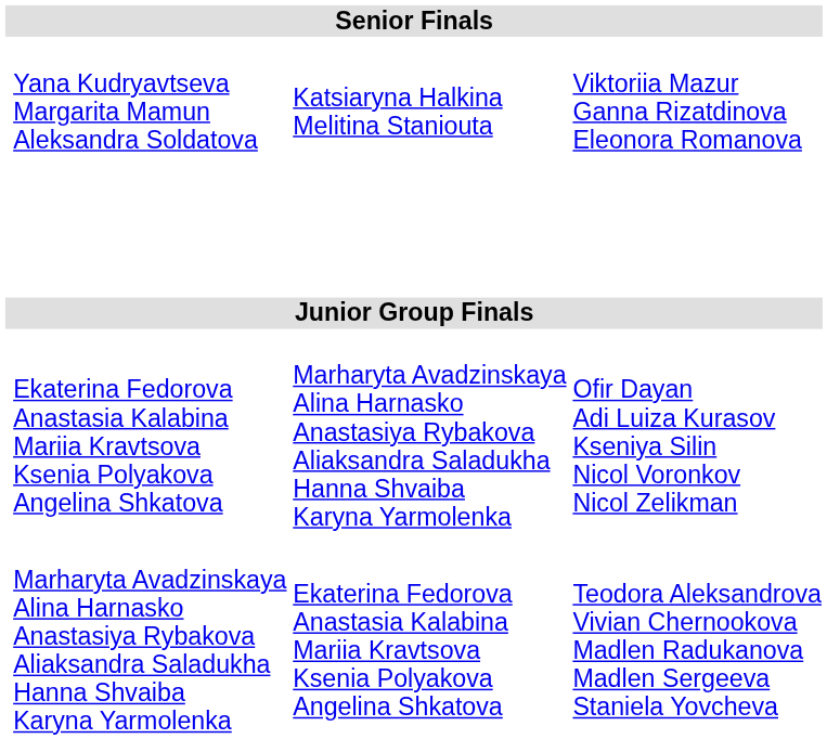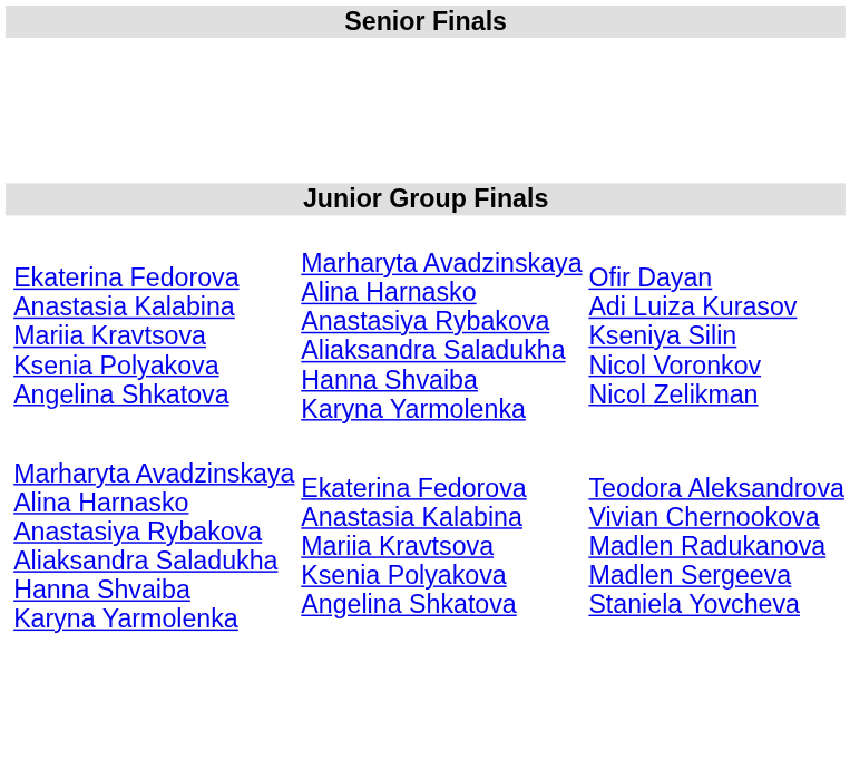- row: Yana Kudryavtseva Margarita Mamun Aleksandra Soldatova | Katsiaryna Halkina Melitina Staniouta | Viktoriia Mazur Ganna Rizatdinova Eleonora Romanova
